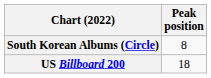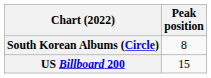US Billboard 200 | Peak position: 18 -> 15
